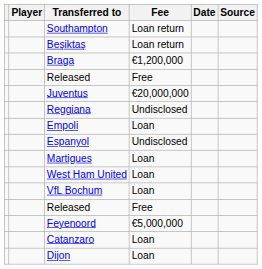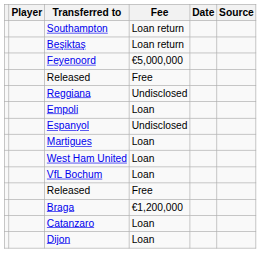rows swapped: Braga <-> Feyenoord
- row: Juventus | €20,000,000
